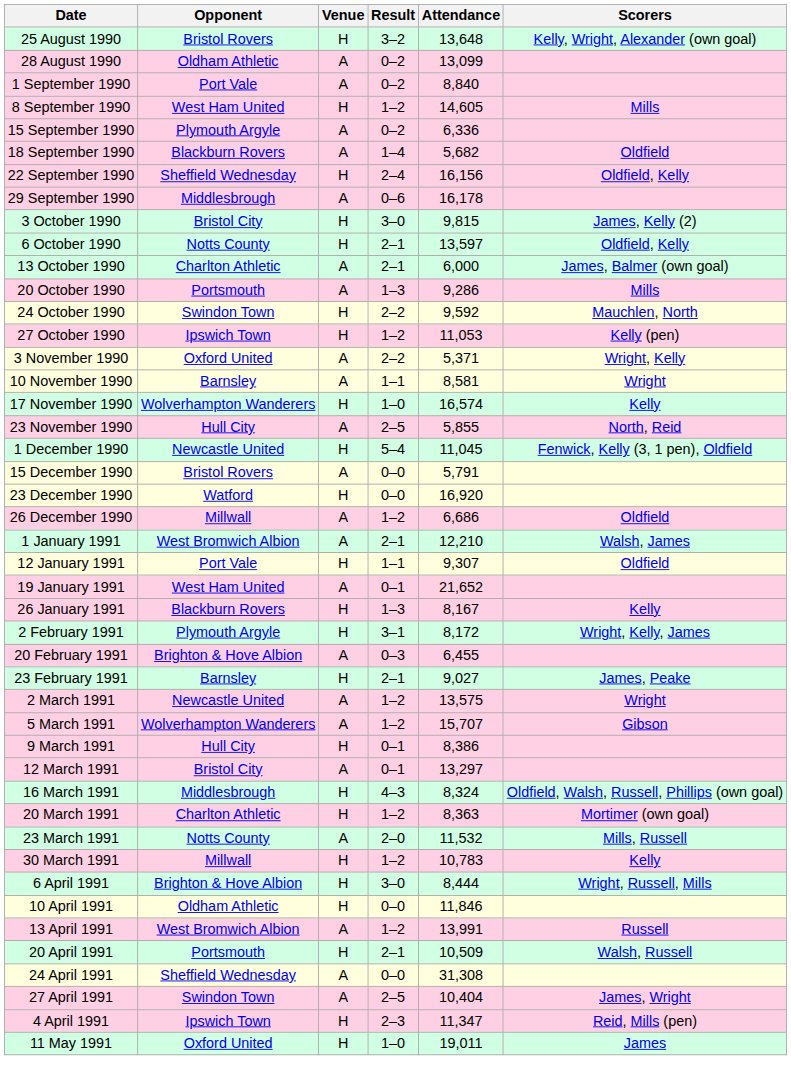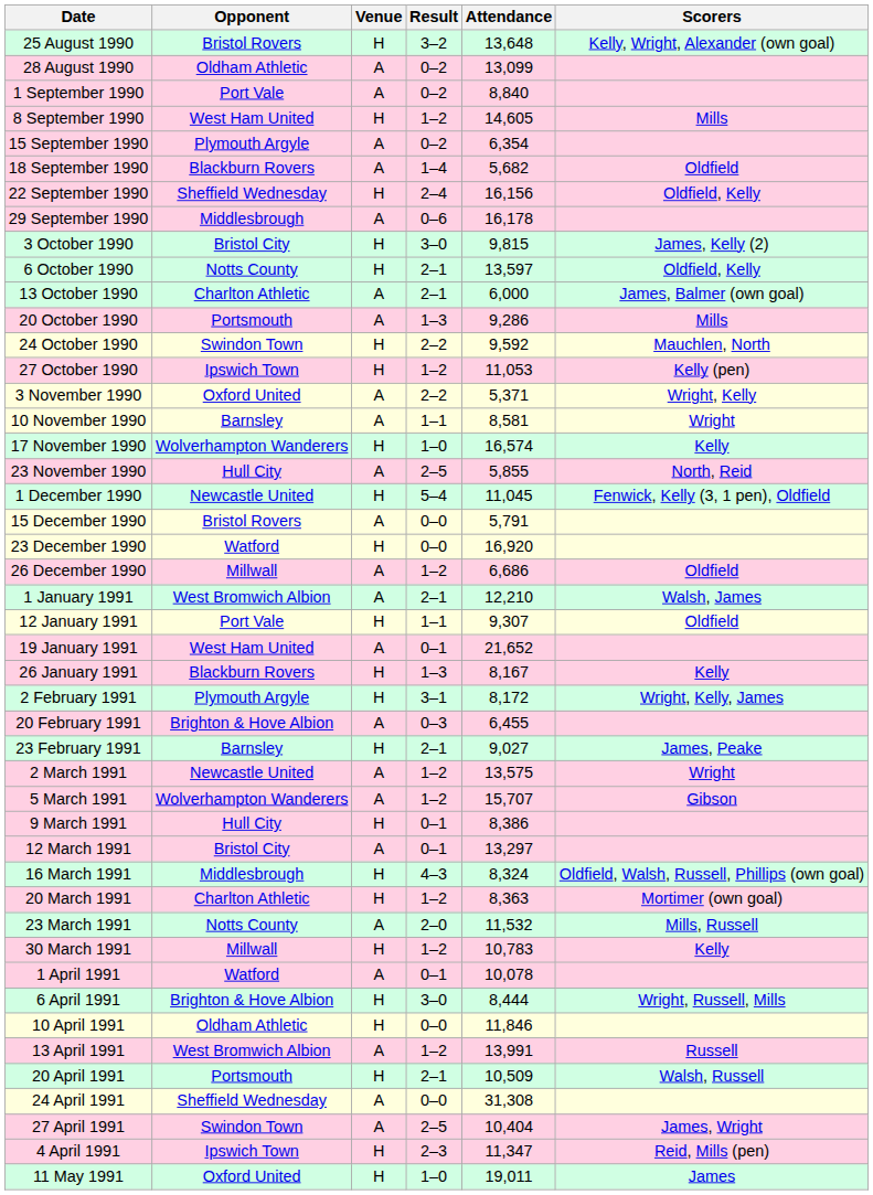15 September 1990 | Attendance: 6,336 -> 6,354
+ row: 1 April 1991 | Watford | A | 0–1 | 10,078
